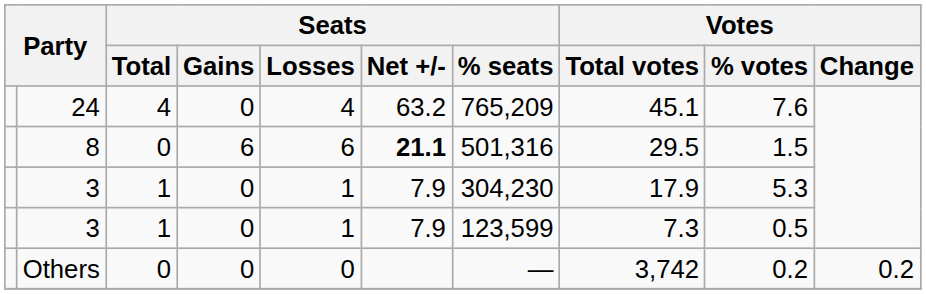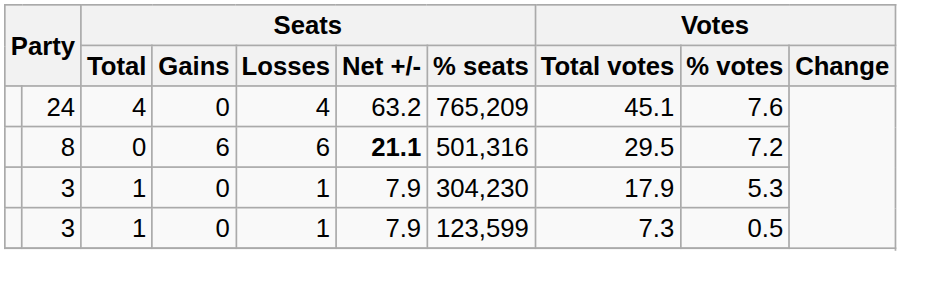8 | Votes / % votes: 1.5 -> 7.2
- row: Others | 0 | 0 | 0 | — | 3,742 | 0.2 | 0.2
